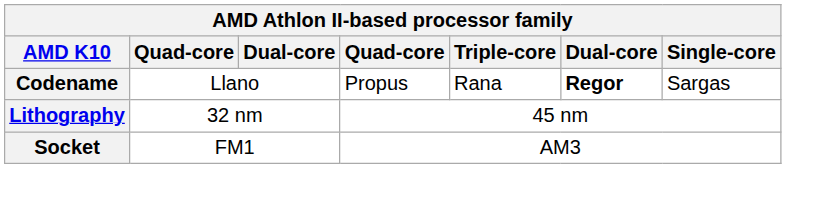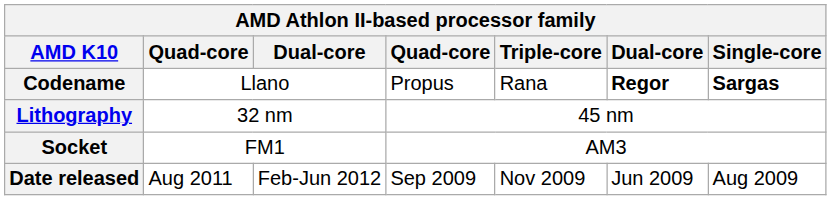Codename | Single-core: normal -> bold
+ row: Date released | Aug 2011 | Feb-Jun 2012 | Sep 2009 | Nov 2009 | Jun 2009 | Aug 2009
